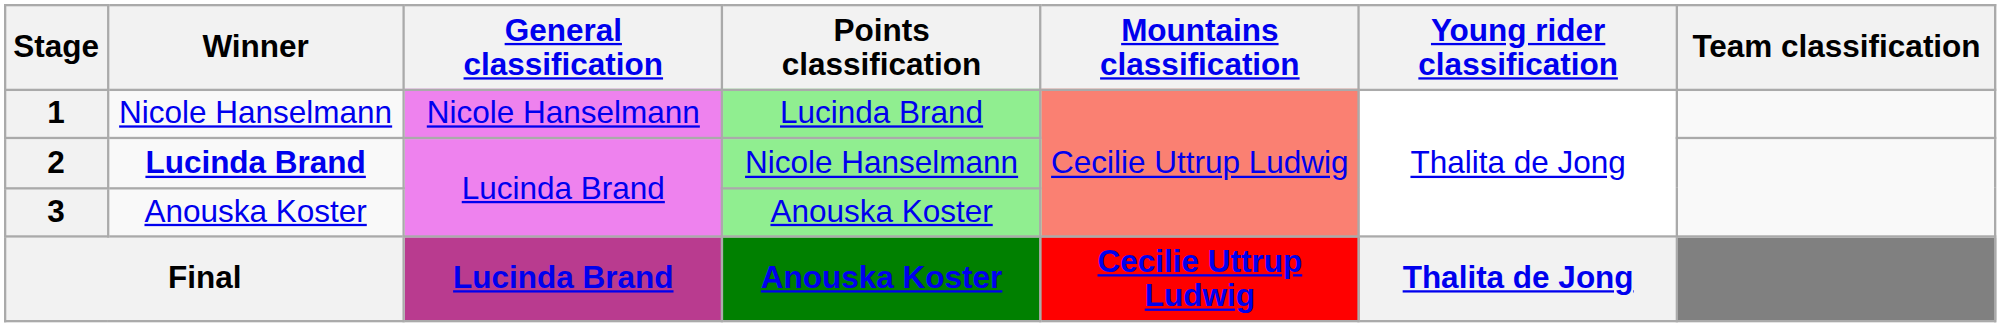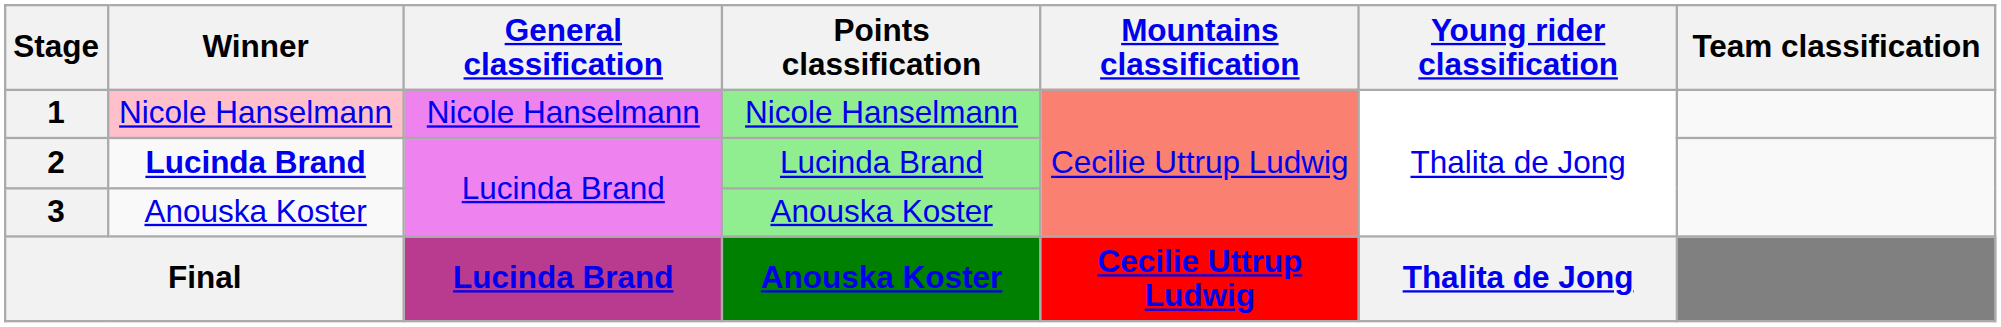1 | Winner: no background -> pink background
1 | Points classification: Lucinda Brand -> Nicole Hanselmann
2 | Points classification: Nicole Hanselmann -> Lucinda Brand
